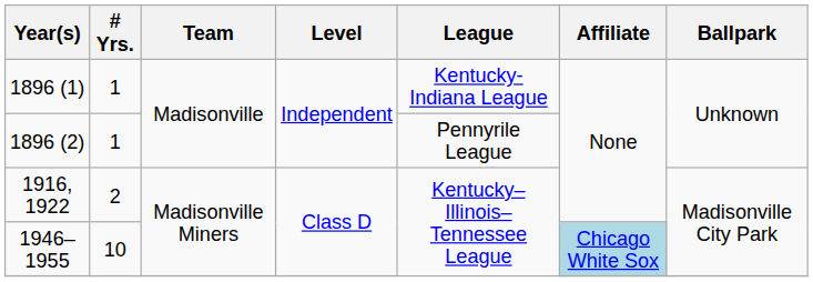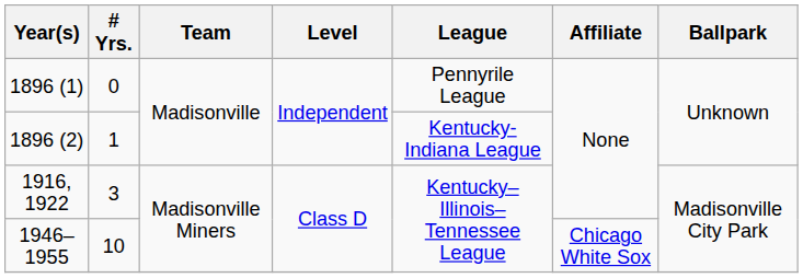1896 (1) | # Yrs.: 1 -> 0
1896 (1) | League: Kentucky-Indiana League -> Pennyrile League
1896 (2) | League: Pennyrile League -> Kentucky-Indiana League
1916, 1922 | # Yrs.: 2 -> 3
1946–1955 | Affiliate: lightblue background -> no background
